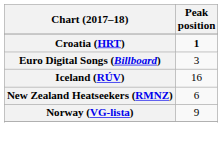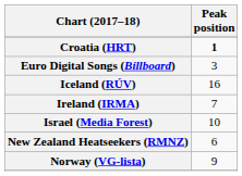+ row: Ireland (IRMA) | 7
+ row: Israel (Media Forest) | 10
